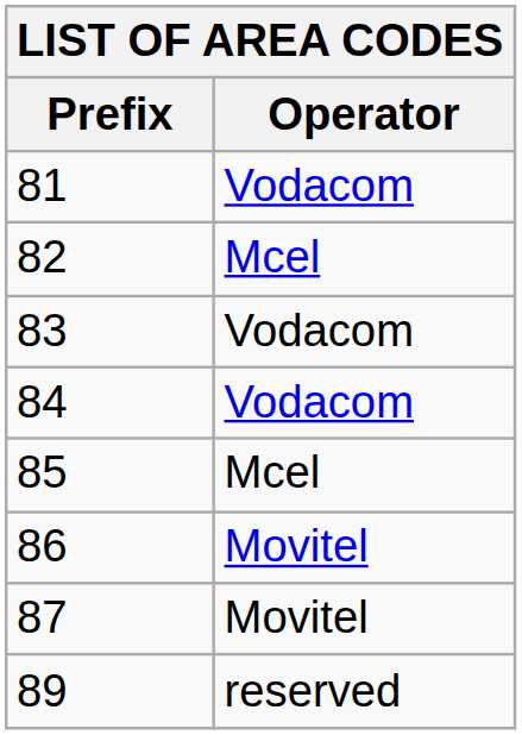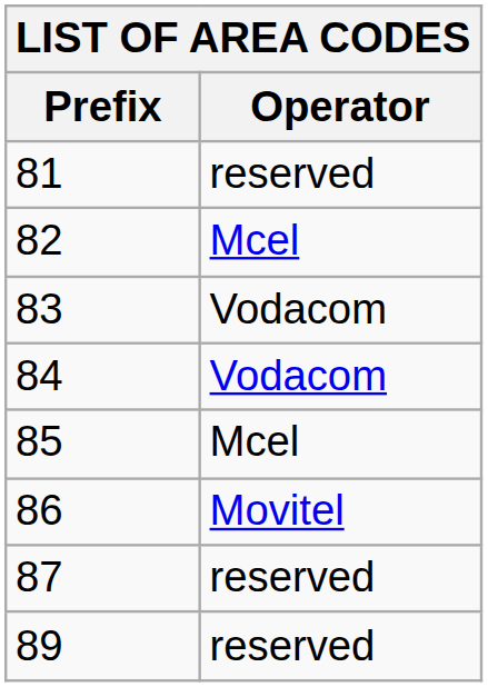81 | Operator: Vodacom -> reserved
87 | Operator: Movitel -> reserved
